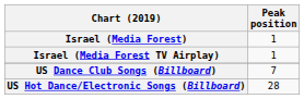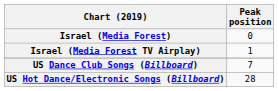Israel (Media Forest) | Peak position: 1 -> 0
